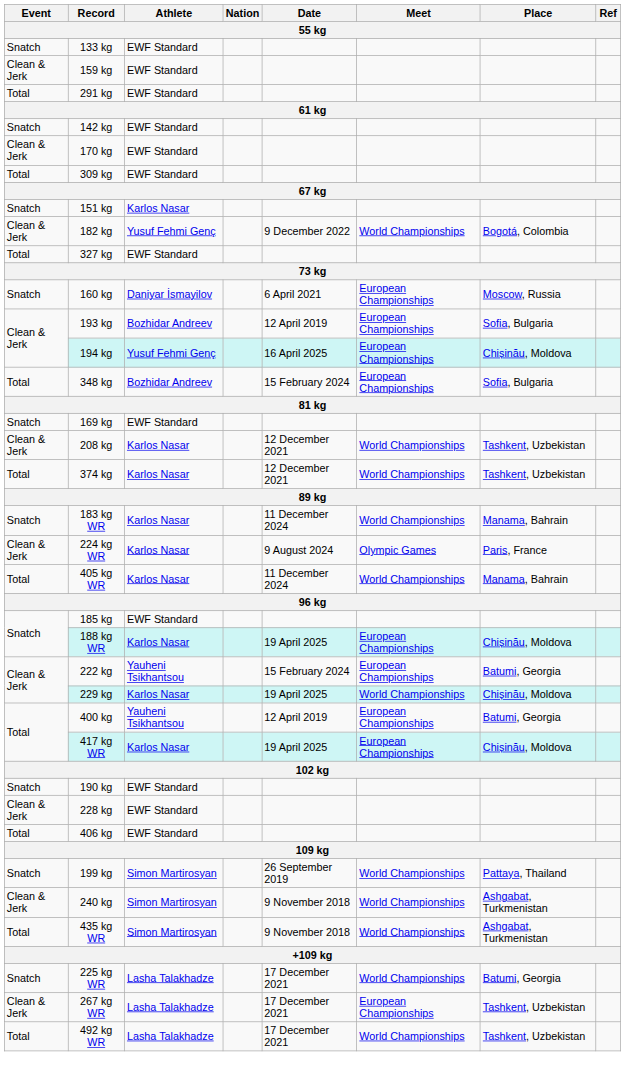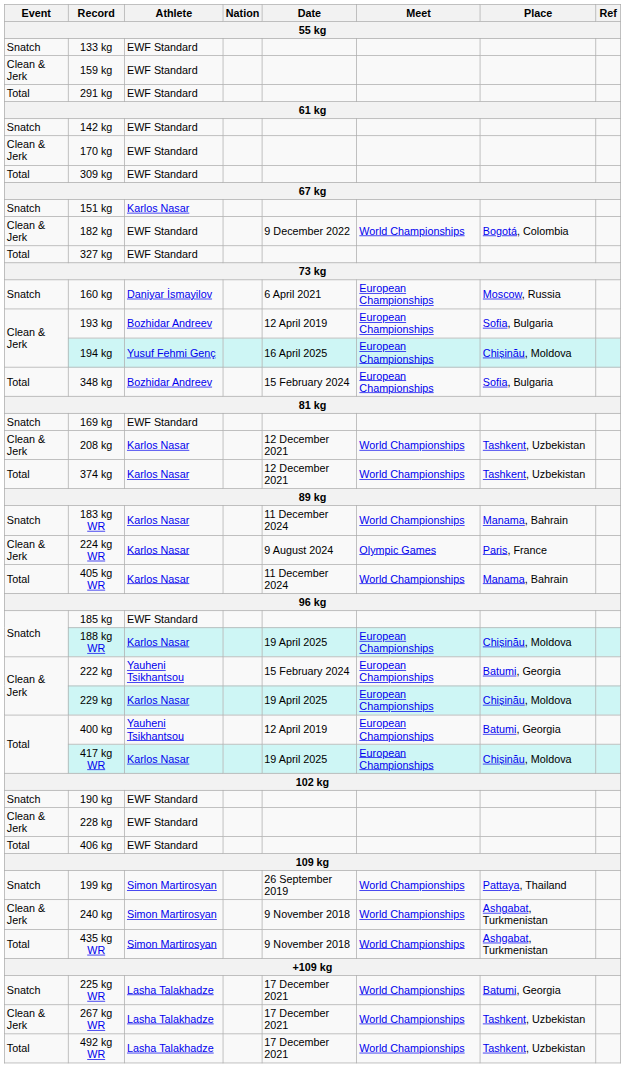182 kg | Athlete: Yusuf Fehmi Genç -> EWF Standard
229 kg | Meet: World Championships -> European Championships
267 kg WR | Meet: European Championships -> World Championships
